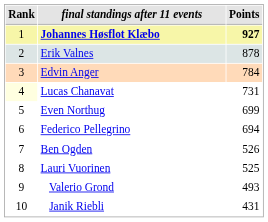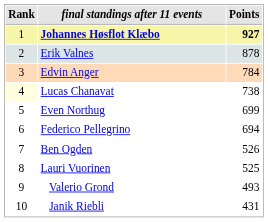Lucas Chanavat | Points: 731 -> 738
